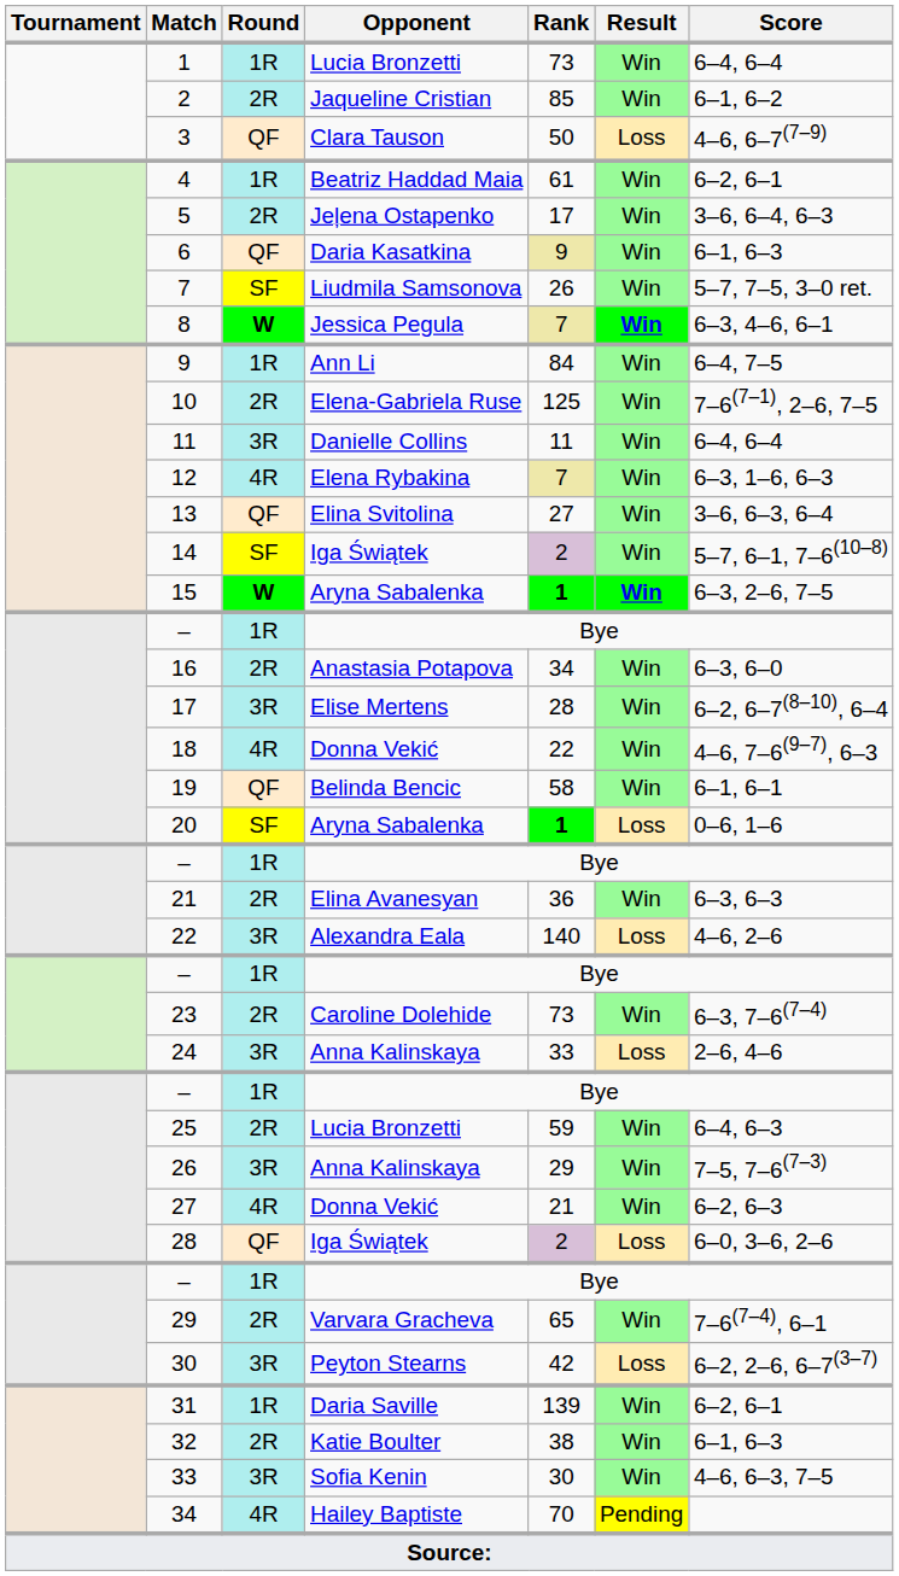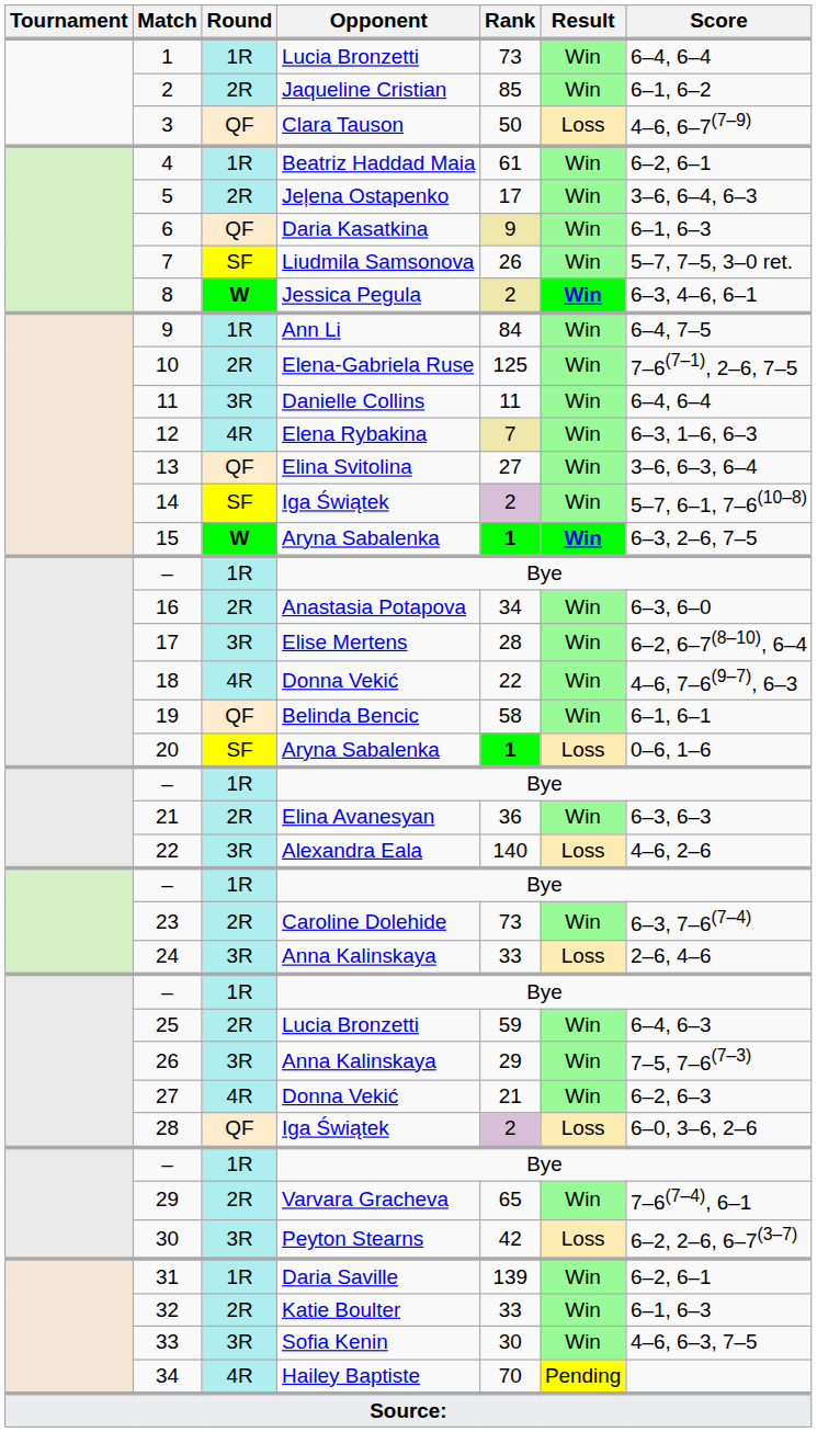8 | Rank: 7 -> 2
32 | Rank: 38 -> 33
